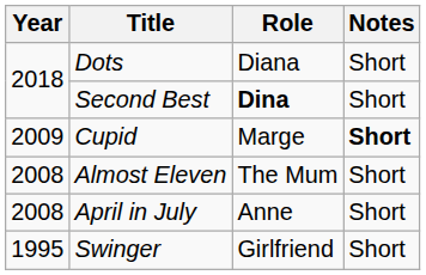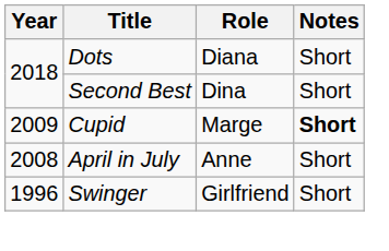Second Best | Role: bold -> normal
- row: 2008 | Almost Eleven | The Mum | Short
Swinger | Year: 1995 -> 1996
